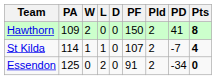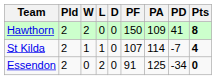columns swapped: Pld <-> PA
